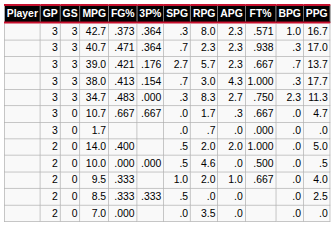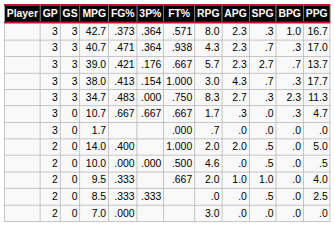columns swapped: FT% <-> SPG
40.7 | RPG: 2.3 -> 4.3
10.7 | BPG: .0 -> .3
7.0 | RPG: 3.5 -> 3.0
